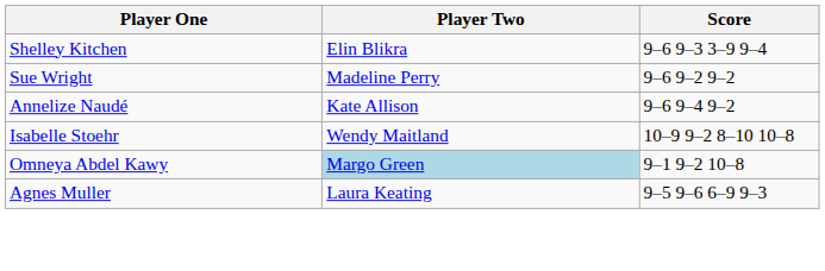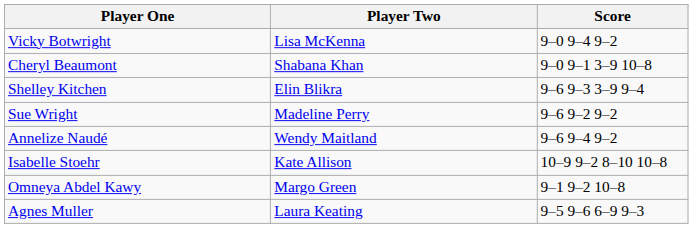+ row: Vicky Botwright | Lisa McKenna | 9–0 9–4 9–2
+ row: Cheryl Beaumont | Shabana Khan | 9–0 9–1 3–9 10–8
Annelize Naudé | Player Two: Kate Allison -> Wendy Maitland
Isabelle Stoehr | Player Two: Wendy Maitland -> Kate Allison
Omneya Abdel Kawy | Player Two: lightblue background -> no background
